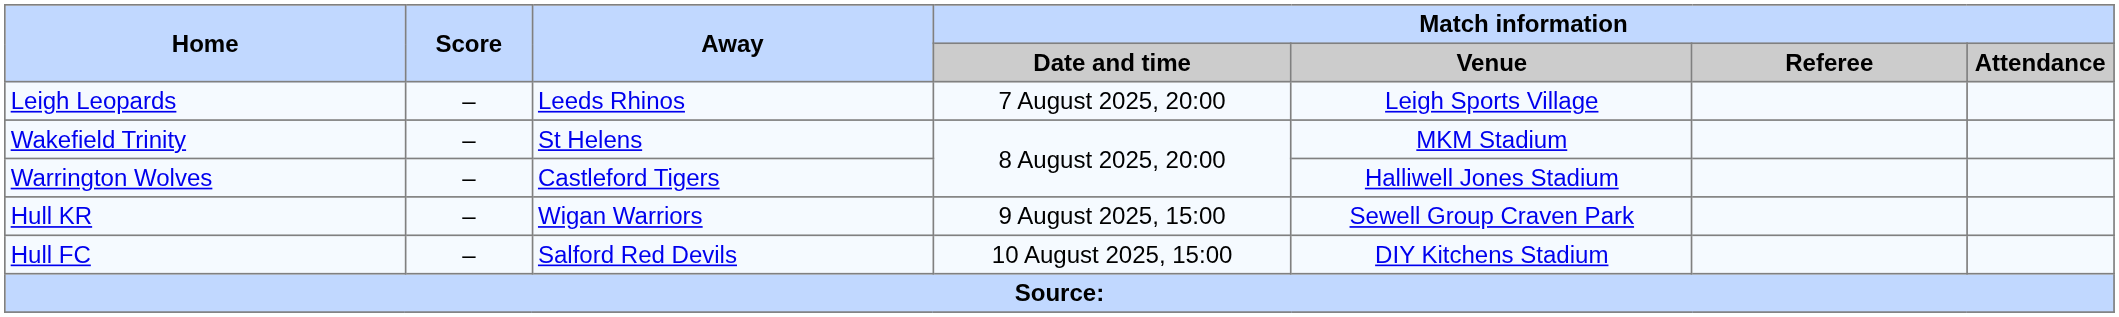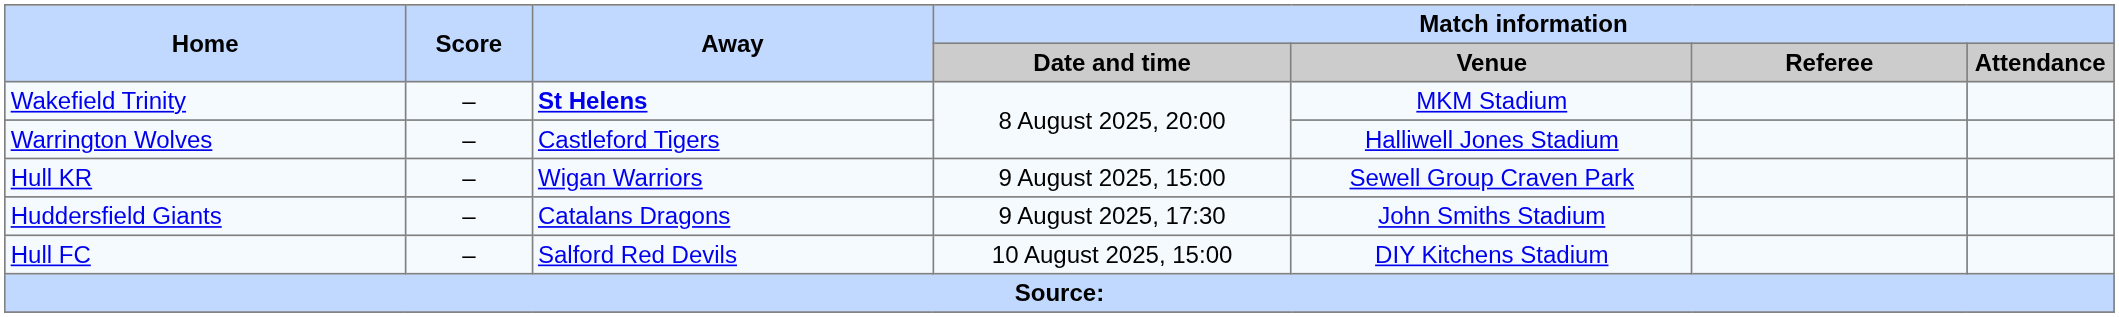- row: Leigh Leopards | – | Leeds Rhinos | 7 August 2025, 20:00 | Leigh Sports Village
Wakefield Trinity | Away: normal -> bold
+ row: Huddersfield Giants | – | Catalans Dragons | 9 August 2025, 17:30 | John Smiths Stadium
